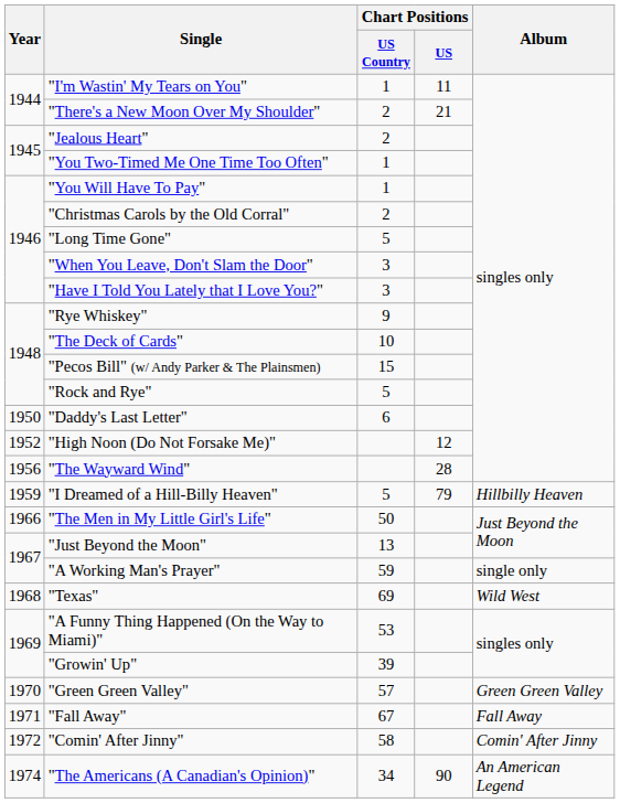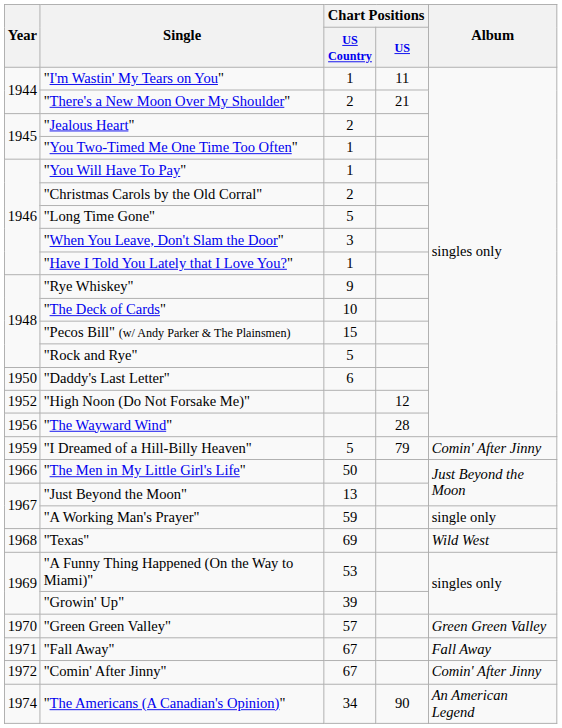"Have I Told You Lately that I Love You?" | Chart Positions / US Country: 3 -> 1
"I Dreamed of a Hill-Billy Heaven" | Album: Hillbilly Heaven -> Comin' After Jinny
"Comin' After Jinny" | Chart Positions / US Country: 58 -> 67
